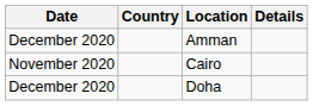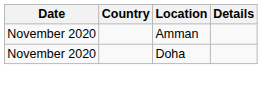Amman | Date: December 2020 -> November 2020
- row: November 2020 | Cairo
Doha | Date: December 2020 -> November 2020
